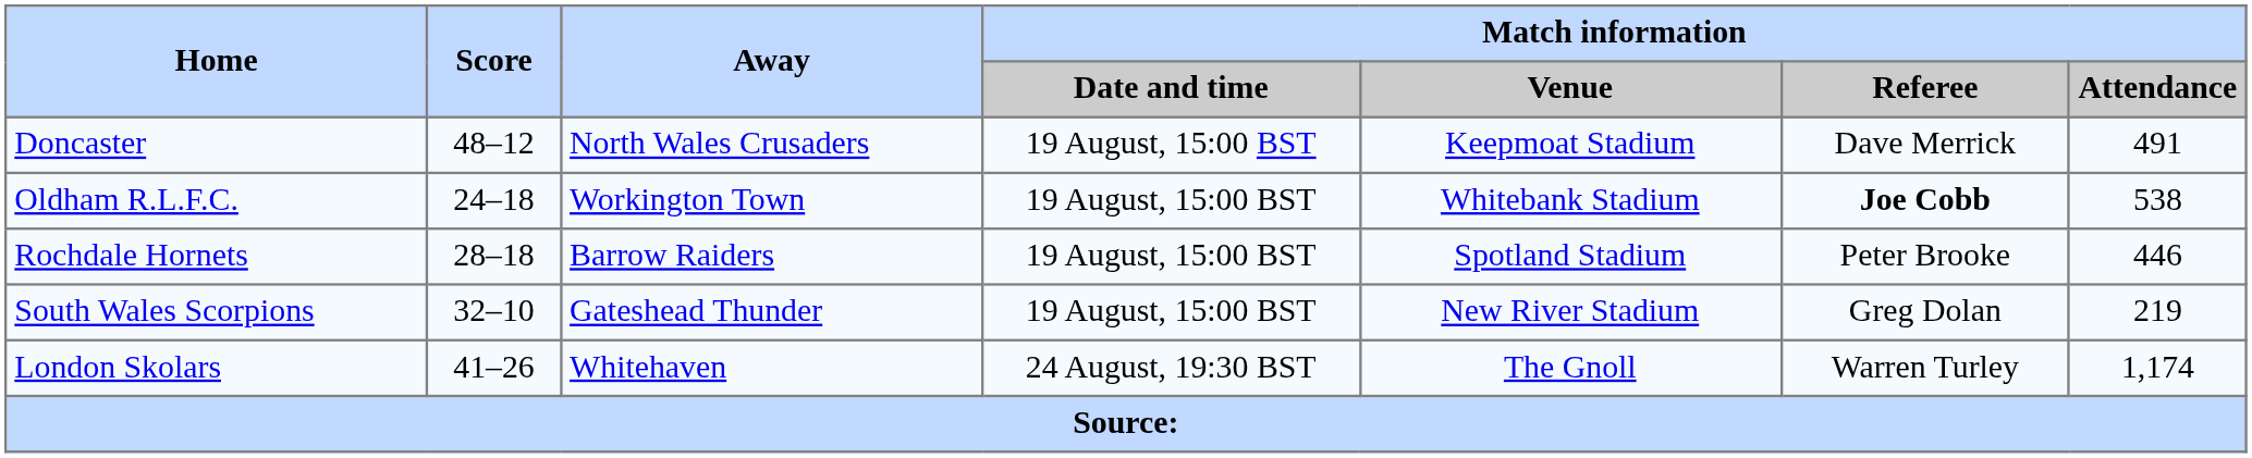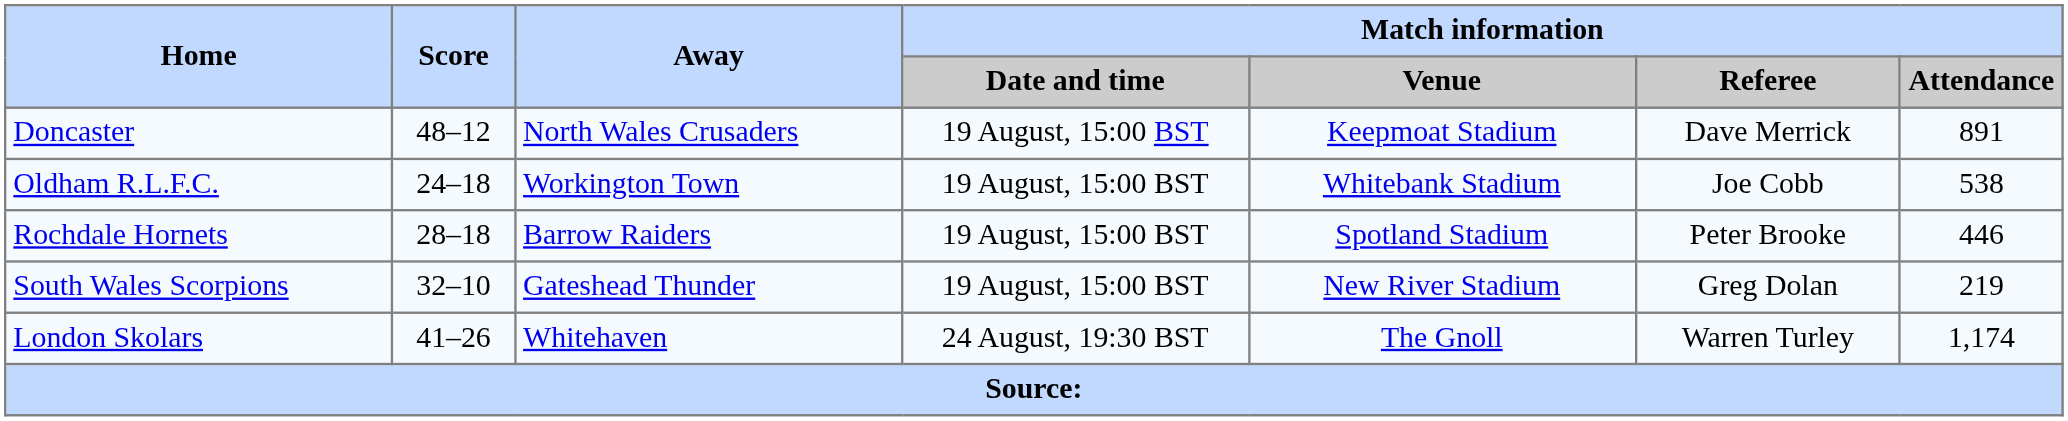Doncaster | Match information / Attendance: 491 -> 891
Oldham R.L.F.C. | Match information / Referee: bold -> normal
